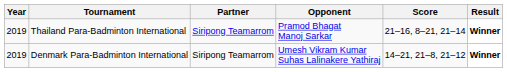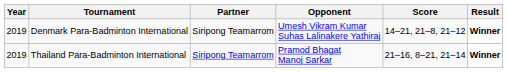rows swapped: Thailand Para-Badminton International <-> Denmark Para-Badminton International
